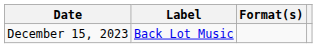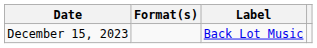columns swapped: Format(s) <-> Label
